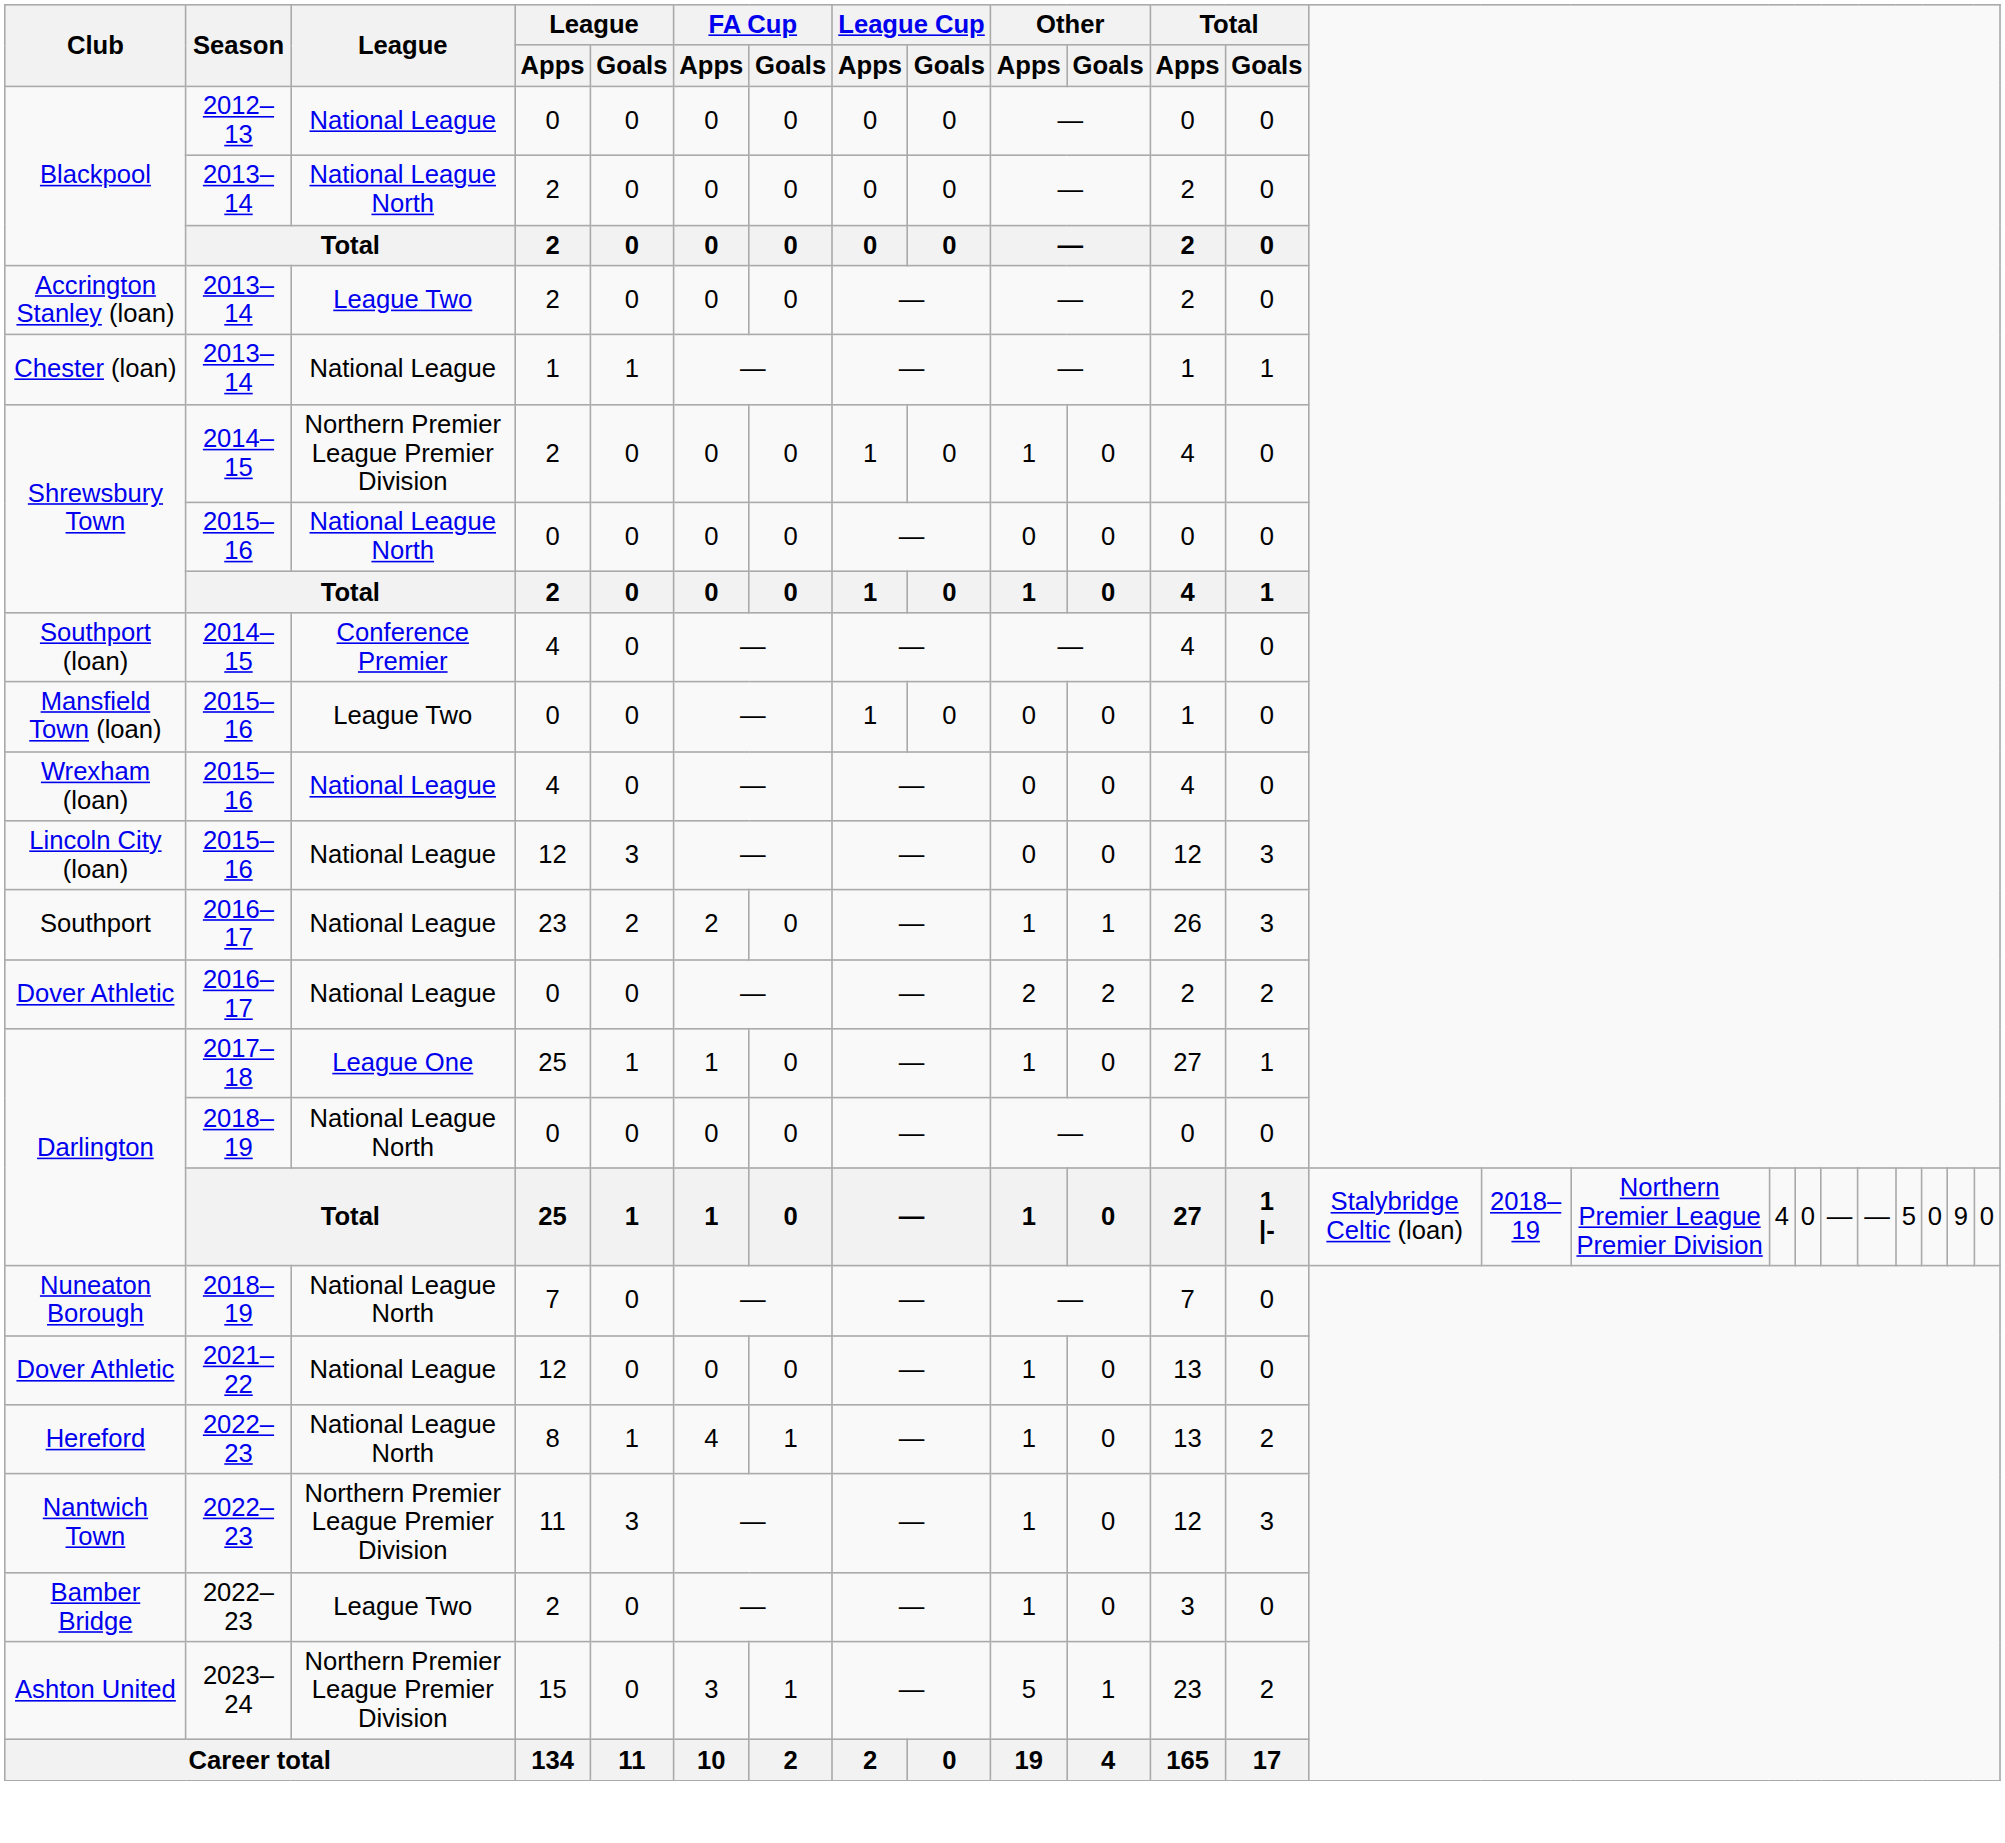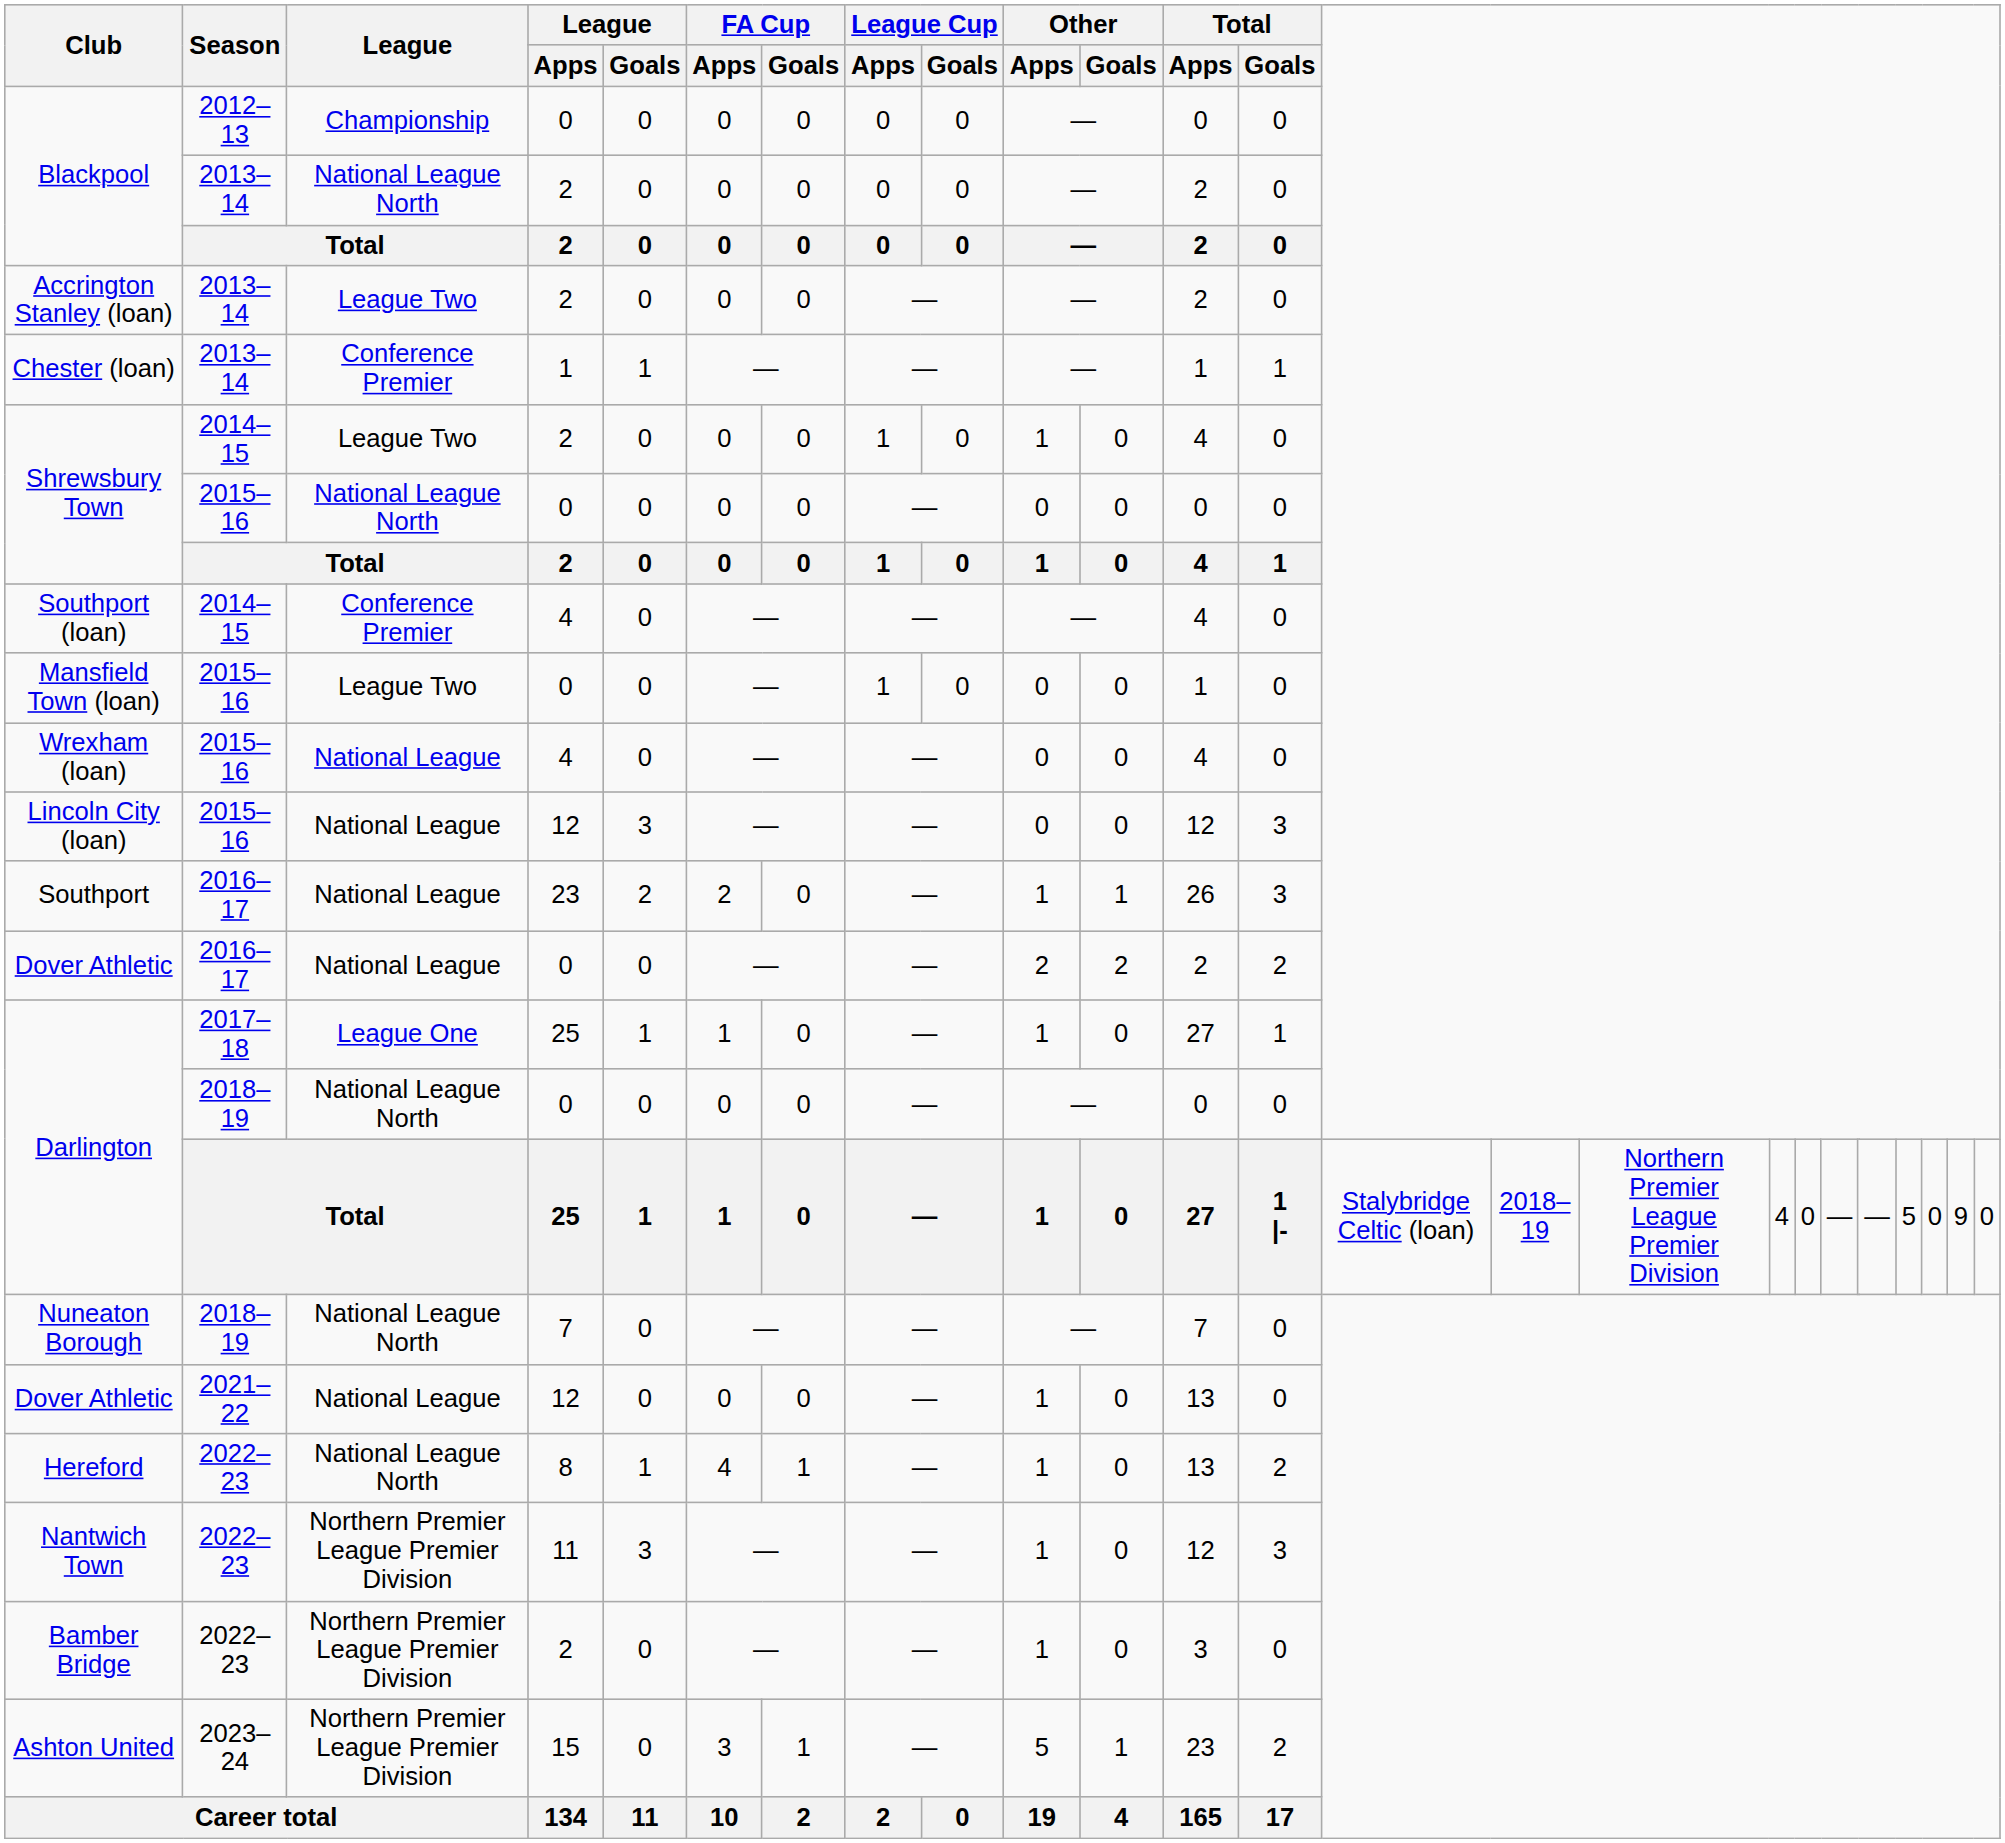Blackpool / 2012–13 | League: National League -> Championship
Chester (loan) | League: National League -> Conference Premier
Shrewsbury Town / 2014–15 | League: Northern Premier League Premier Division -> League Two
Bamber Bridge | League: League Two -> Northern Premier League Premier Division
